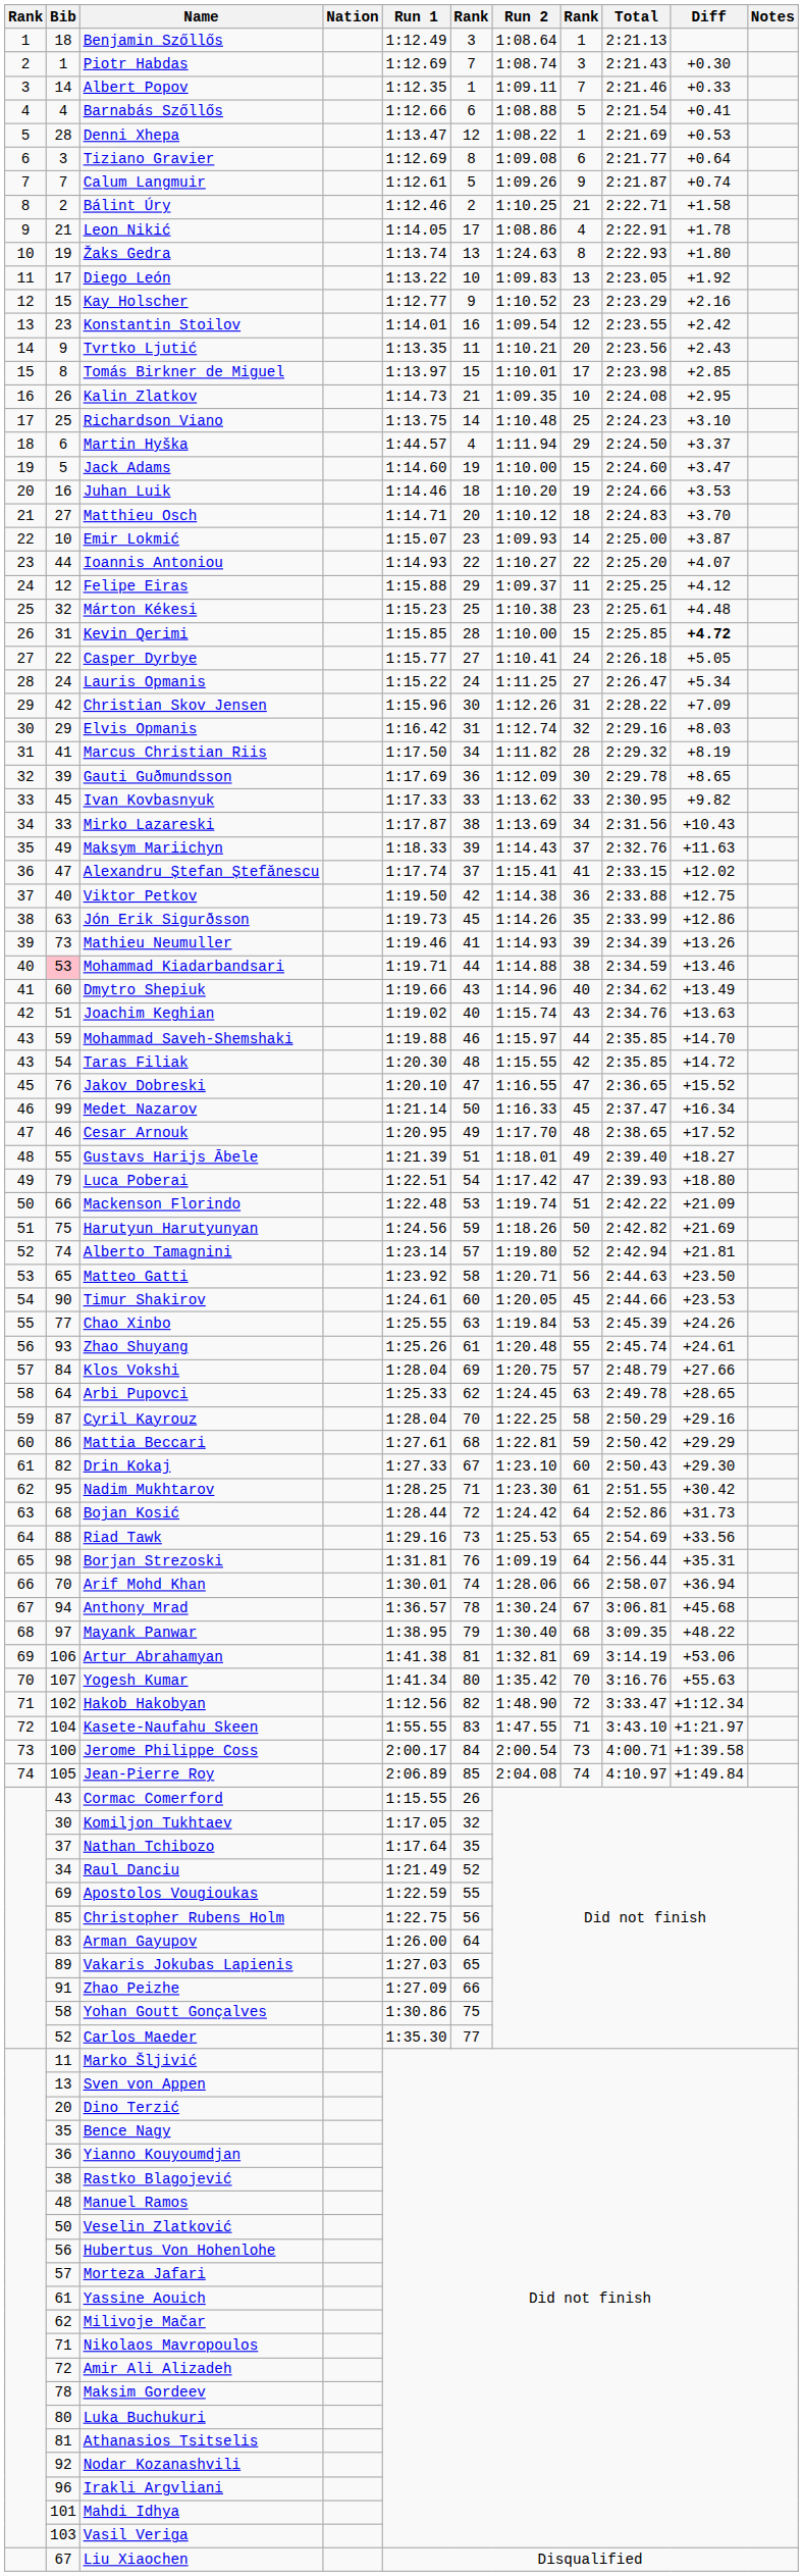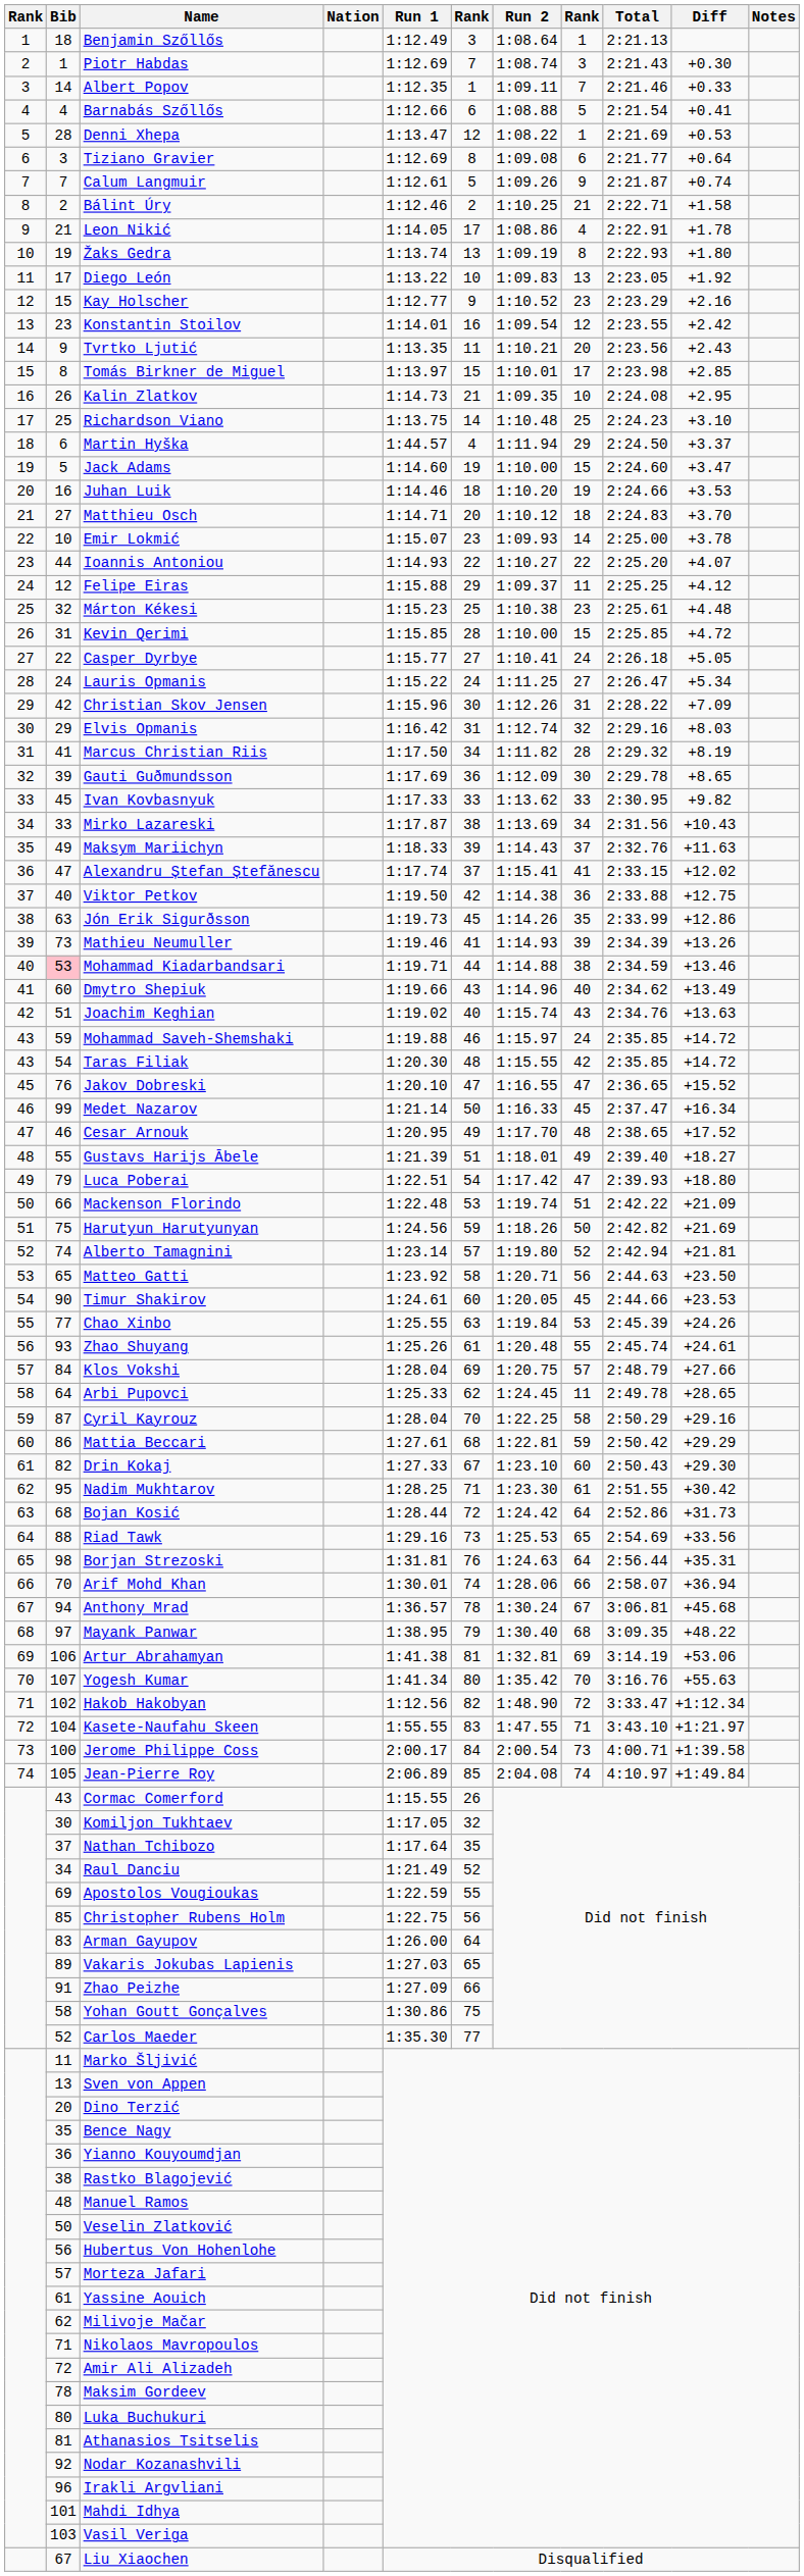Žaks Gedra | Run 2: 1:24.63 -> 1:09.19
Emir Lokmić | Diff: +3.87 -> +3.78
Kevin Qerimi | Diff: bold -> normal
Mohammad Saveh-Shemshaki | column 8: 44 -> 24
Mohammad Saveh-Shemshaki | Diff: +14.70 -> +14.72
Arbi Pupovci | column 8: 63 -> 11
Borjan Strezoski | Run 2: 1:09.19 -> 1:24.63
